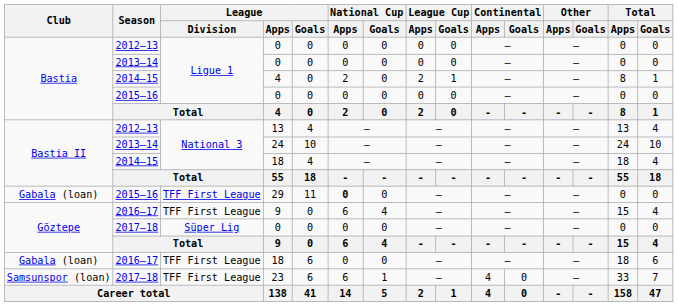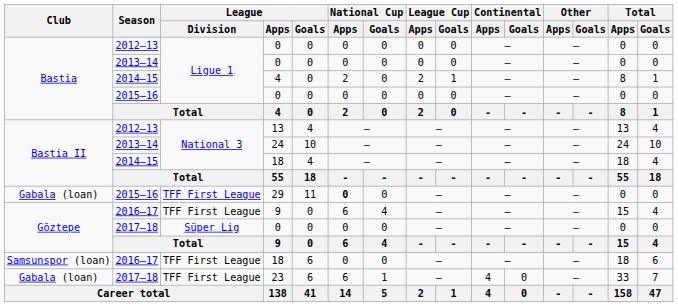2016–17 / 18 | Club: Gabala (loan) -> Samsunspor (loan)
23 | Club: Samsunspor (loan) -> Gabala (loan)
